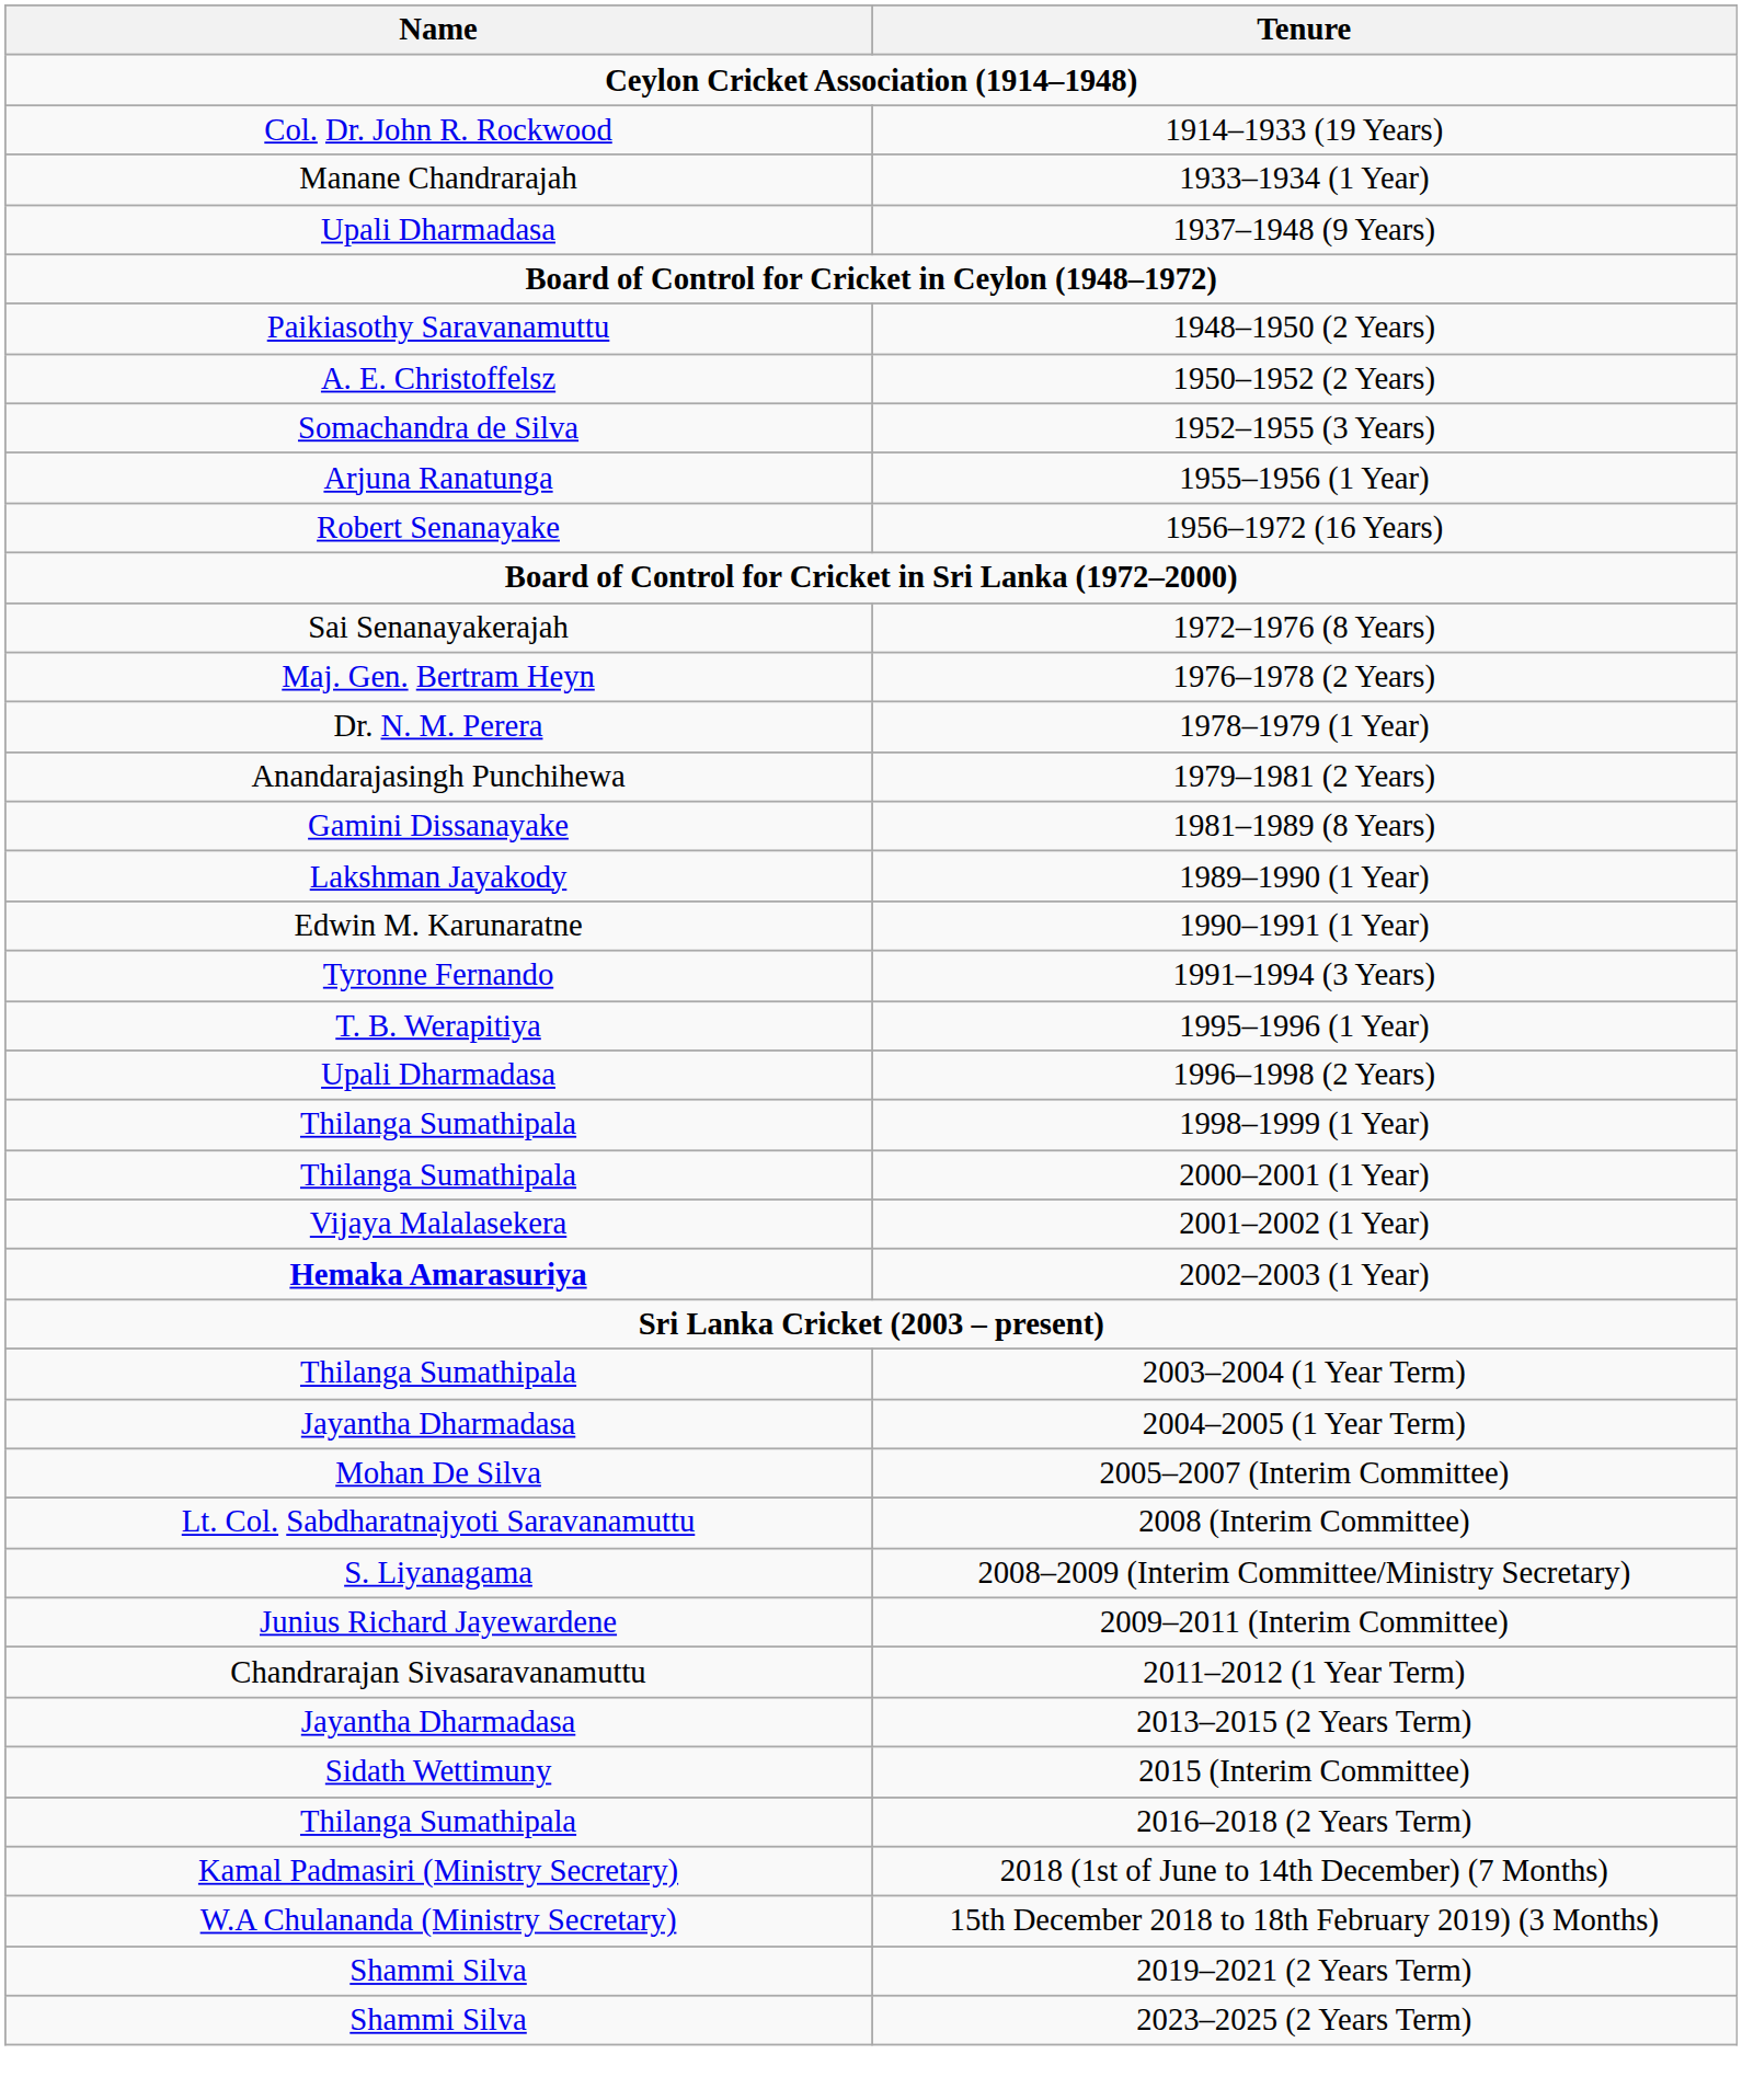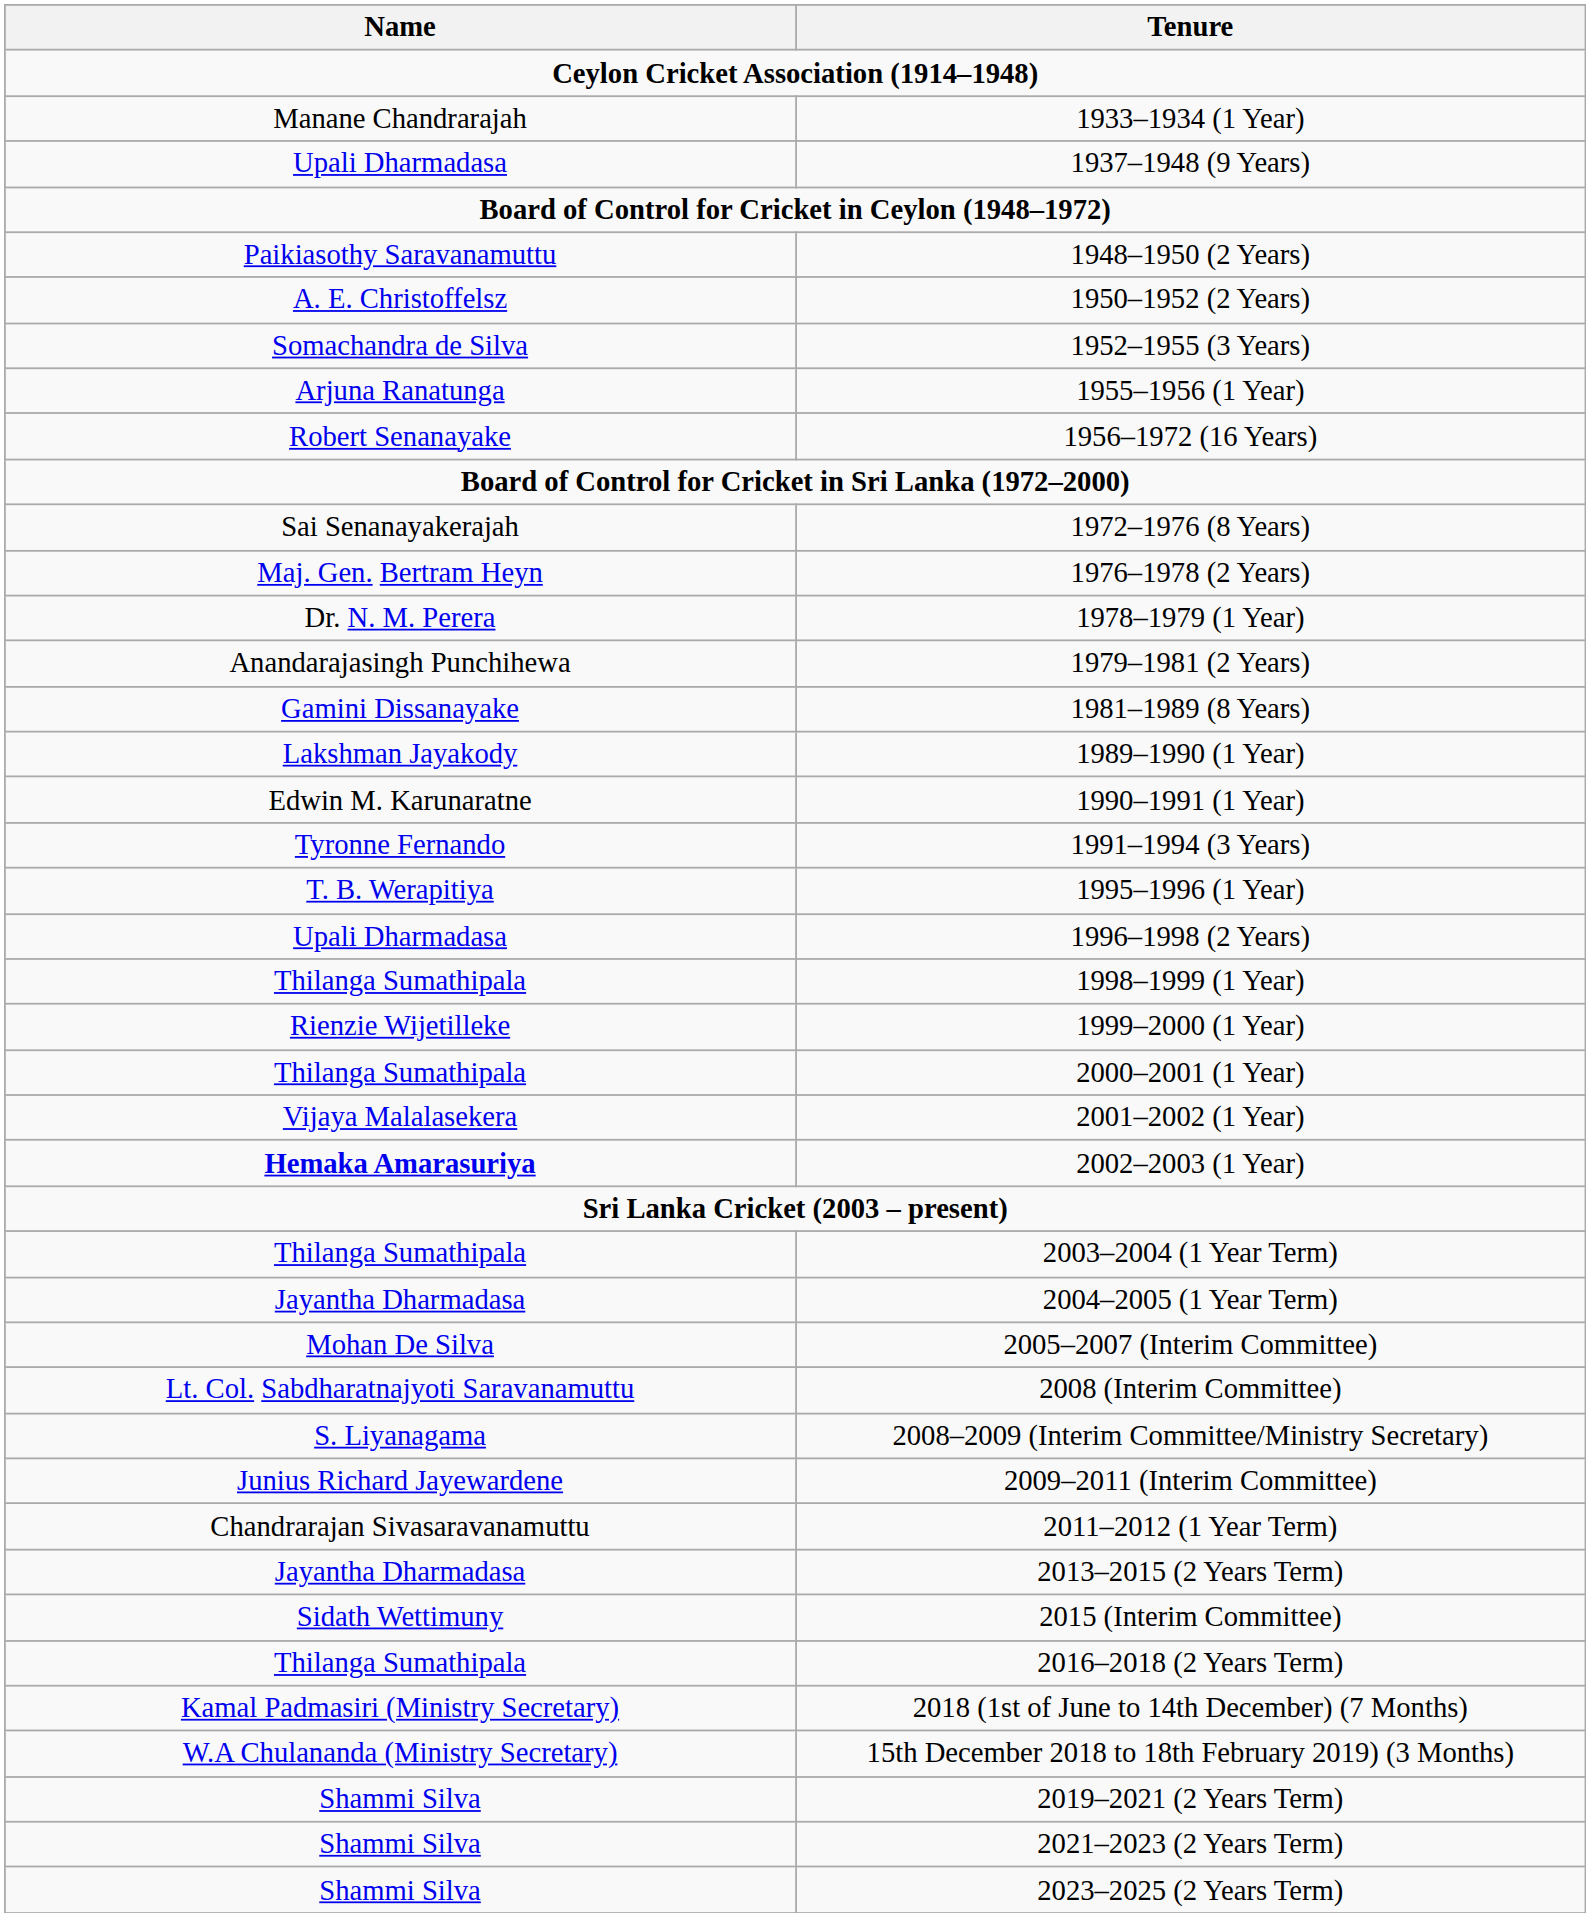- row: Col. Dr. John R. Rockwood | 1914–1933 (19 Years)
+ row: Rienzie Wijetilleke | 1999–2000 (1 Year)
+ row: Shammi Silva | 2021–2023 (2 Years Term)
